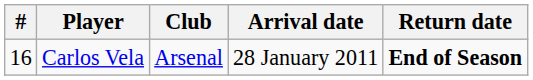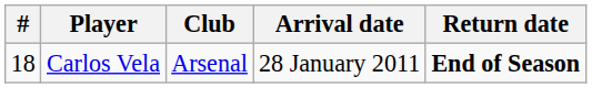Carlos Vela | #: 16 -> 18
